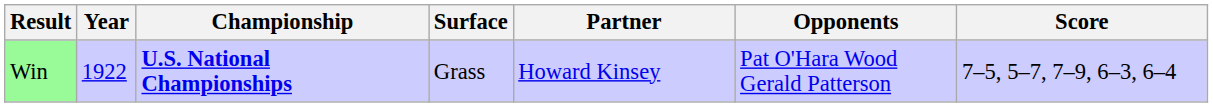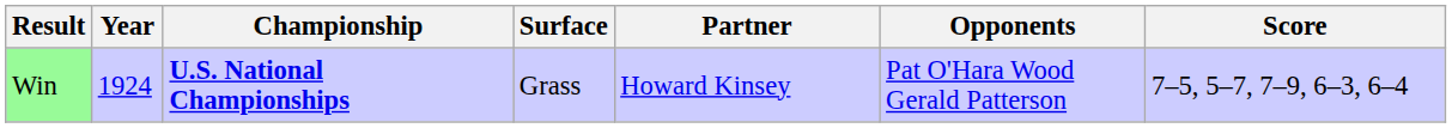Win | Year: 1922 -> 1924
